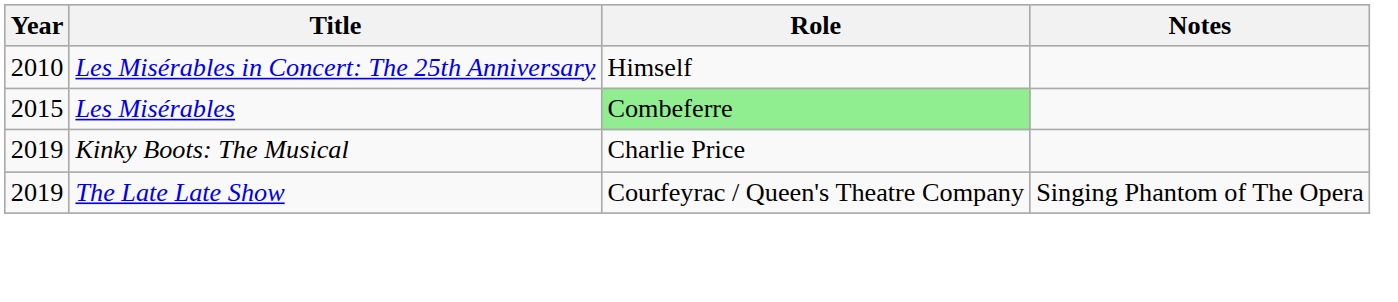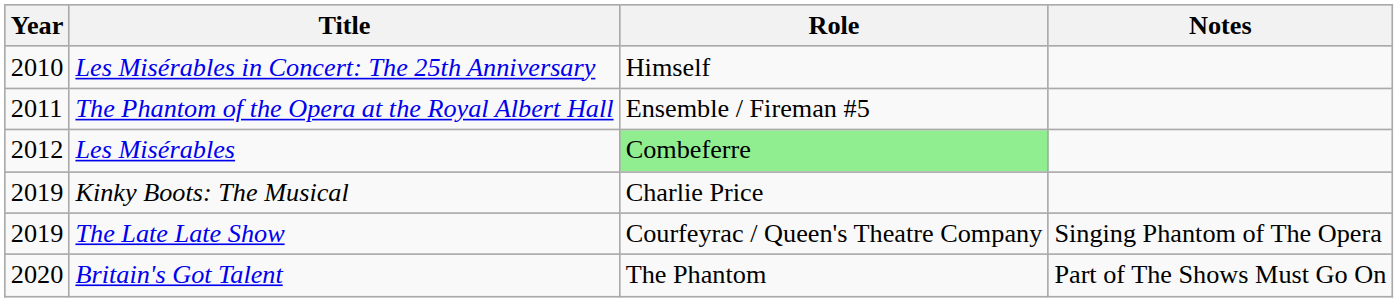+ row: 2011 | The Phantom of the Opera at the Royal Albert Hall | Ensemble / Fireman #5
Les Misérables | Year: 2015 -> 2012
+ row: 2020 | Britain's Got Talent | The Phantom | Part of The Shows Must Go On
